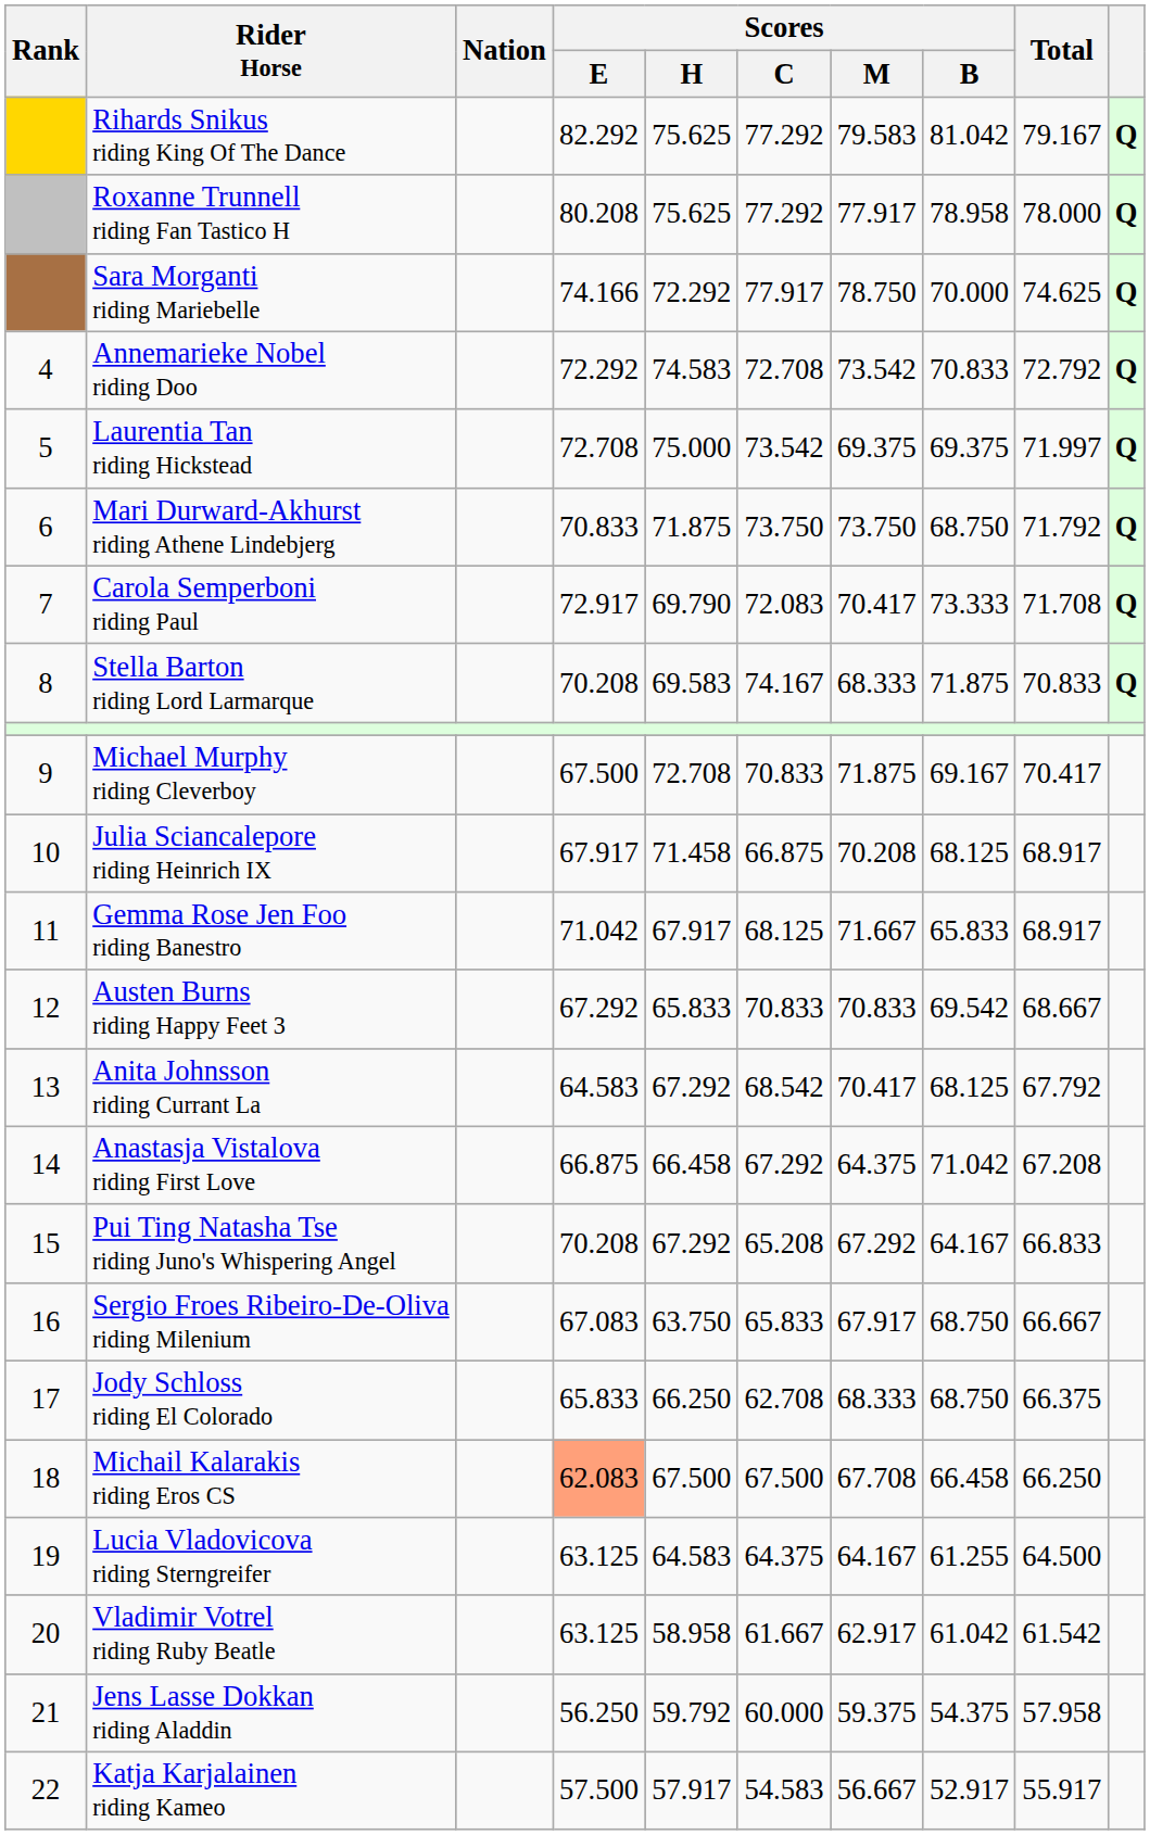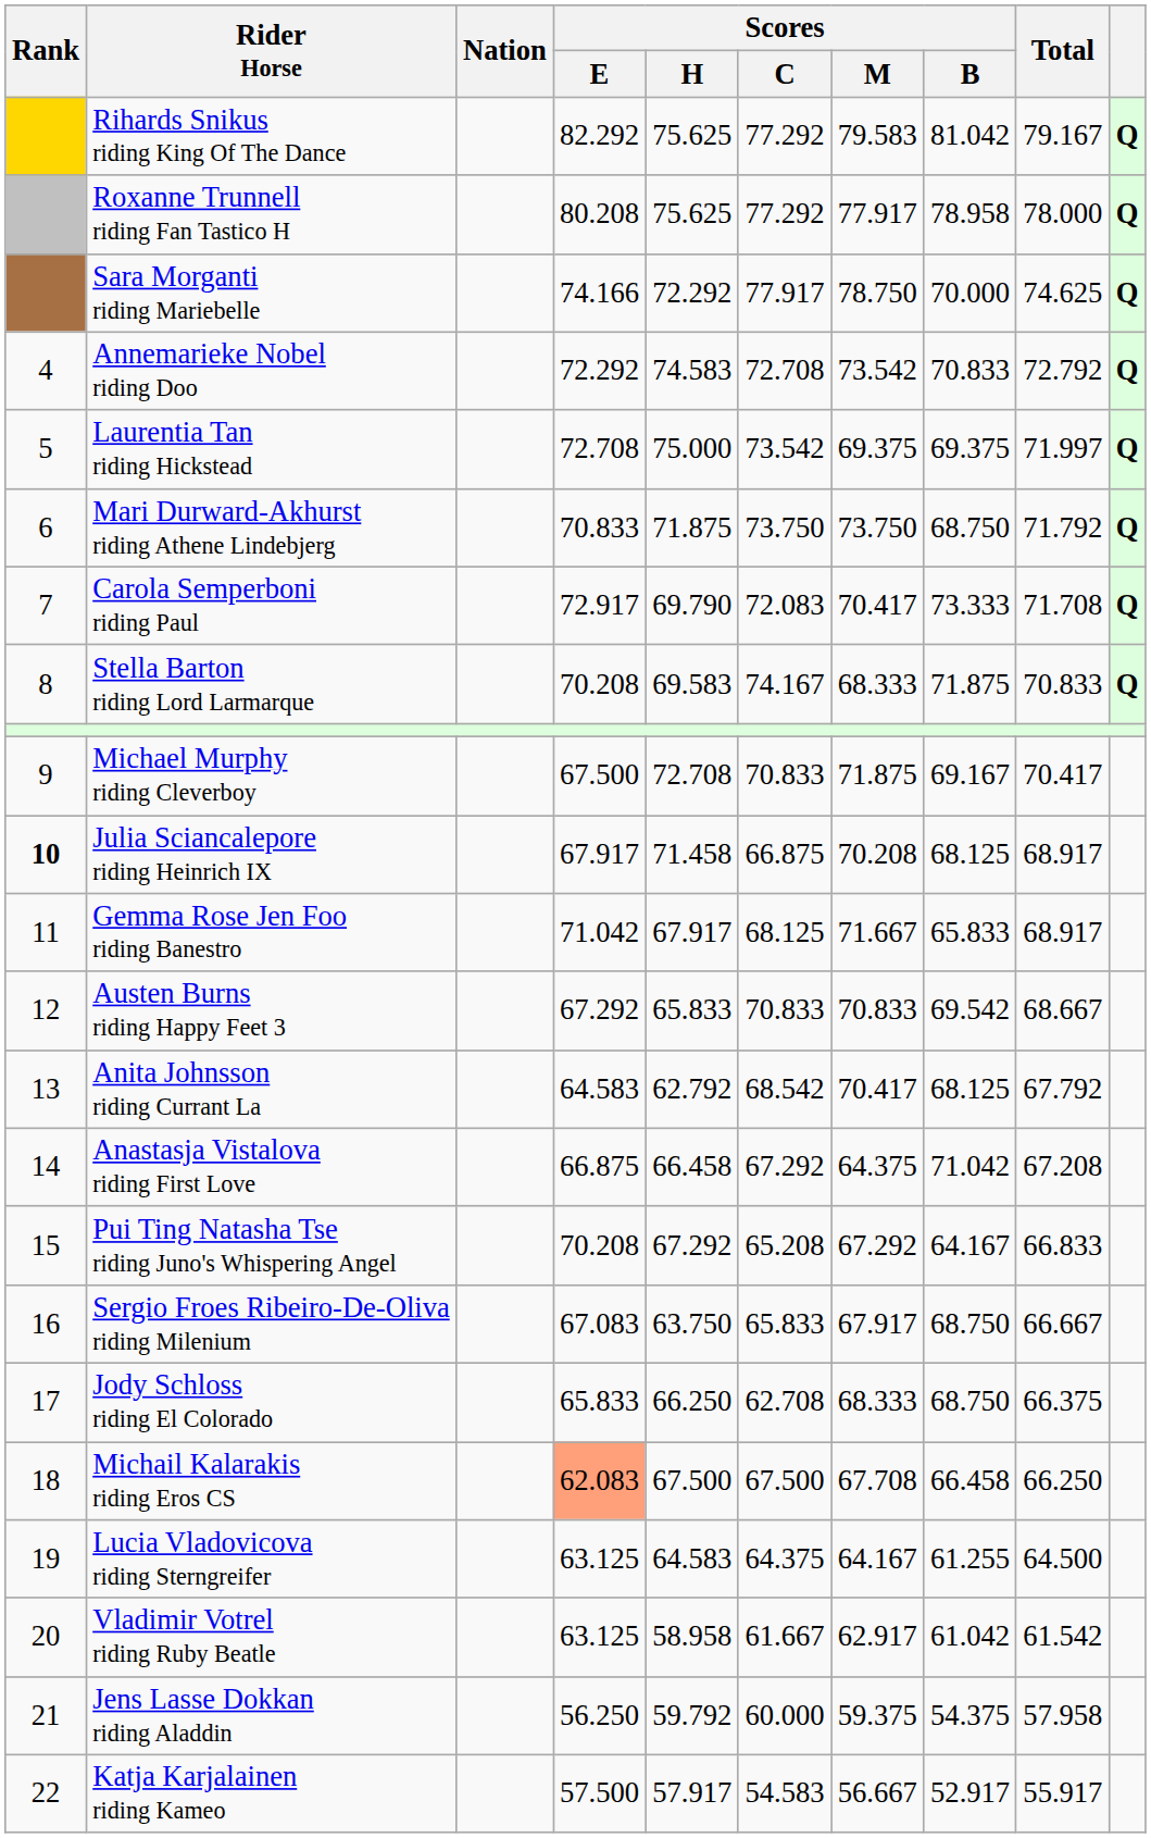Julia Sciancalepore riding Heinrich IX | Rank: normal -> bold
Anita Johnsson riding Currant La | Scores / H: 67.292 -> 62.792
